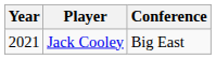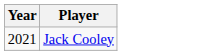- column: Conference | Big East
